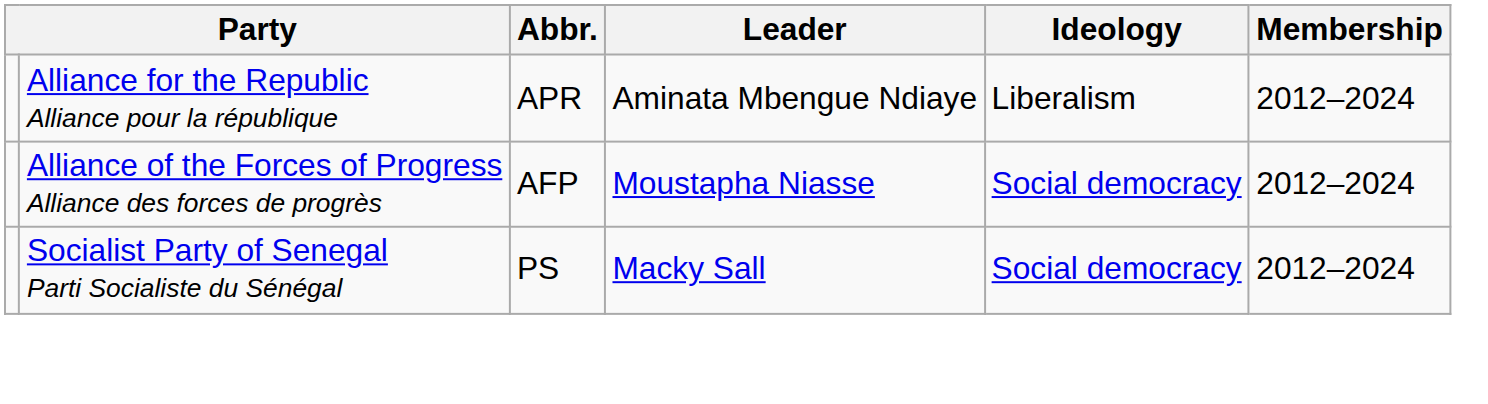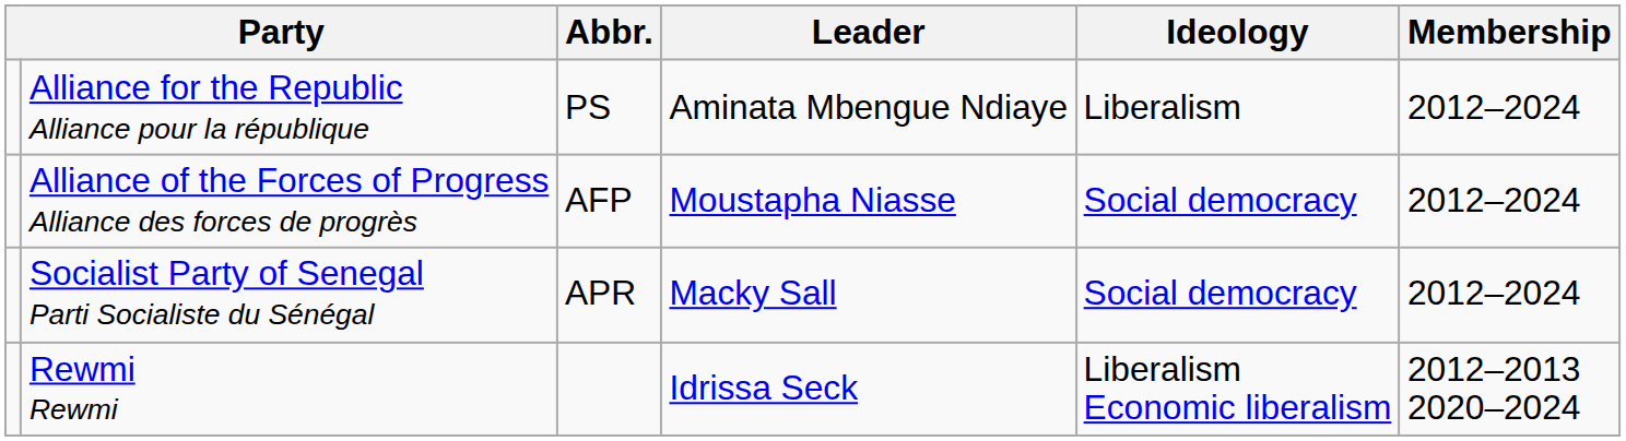Alliance for the Republic Alliance pour la république | Abbr.: APR -> PS
Socialist Party of Senegal Parti Socialiste du Sénégal | Abbr.: PS -> APR
+ row: Rewmi Rewmi | Idrissa Seck | Liberalism Economic liberalism | 2012–2013 2020–2024
